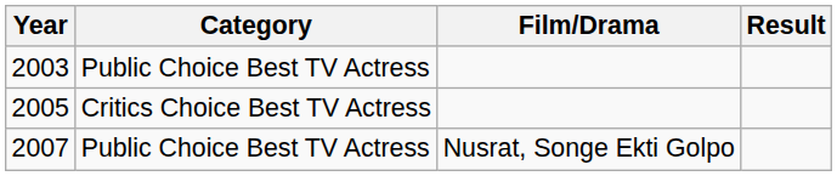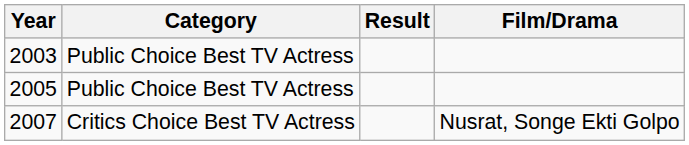columns swapped: Film/Drama <-> Result
2005 | Category: Critics Choice Best TV Actress -> Public Choice Best TV Actress
2007 | Category: Public Choice Best TV Actress -> Critics Choice Best TV Actress
